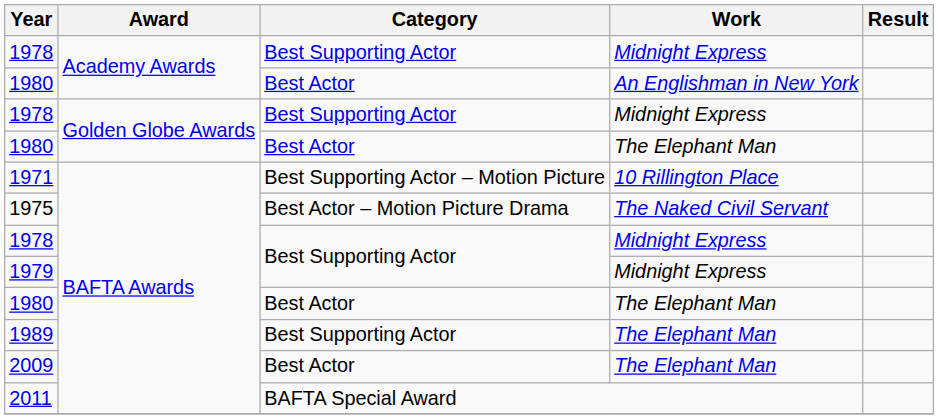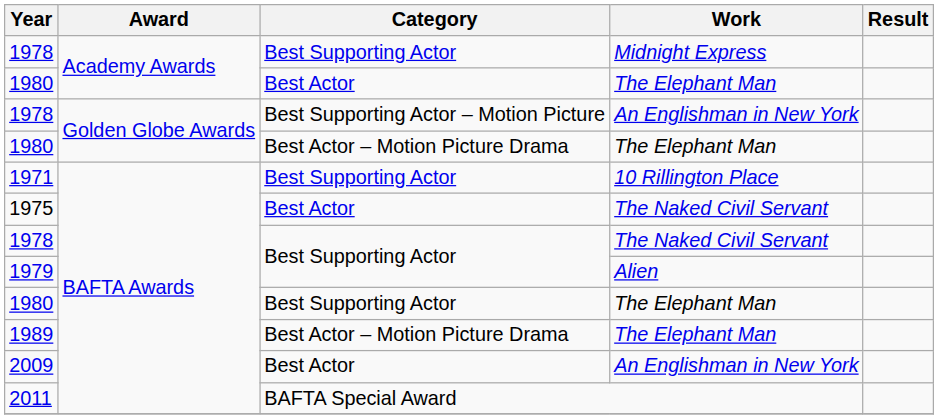1980 / Academy Awards | Work: An Englishman in New York -> The Elephant Man
1978 / Golden Globe Awards | Category: Best Supporting Actor -> Best Supporting Actor – Motion Picture
1978 / Golden Globe Awards | Work: Midnight Express -> An Englishman in New York
1980 / Golden Globe Awards | Category: Best Actor -> Best Actor – Motion Picture Drama
1971 | Category: Best Supporting Actor – Motion Picture -> Best Supporting Actor
1975 | Category: Best Actor – Motion Picture Drama -> Best Actor
1978 / BAFTA Awards | Work: Midnight Express -> The Naked Civil Servant
1979 | Work: Midnight Express -> Alien
1980 / BAFTA Awards | Category: Best Actor -> Best Supporting Actor
1989 | Category: Best Supporting Actor -> Best Actor – Motion Picture Drama
2009 | Work: The Elephant Man -> An Englishman in New York
